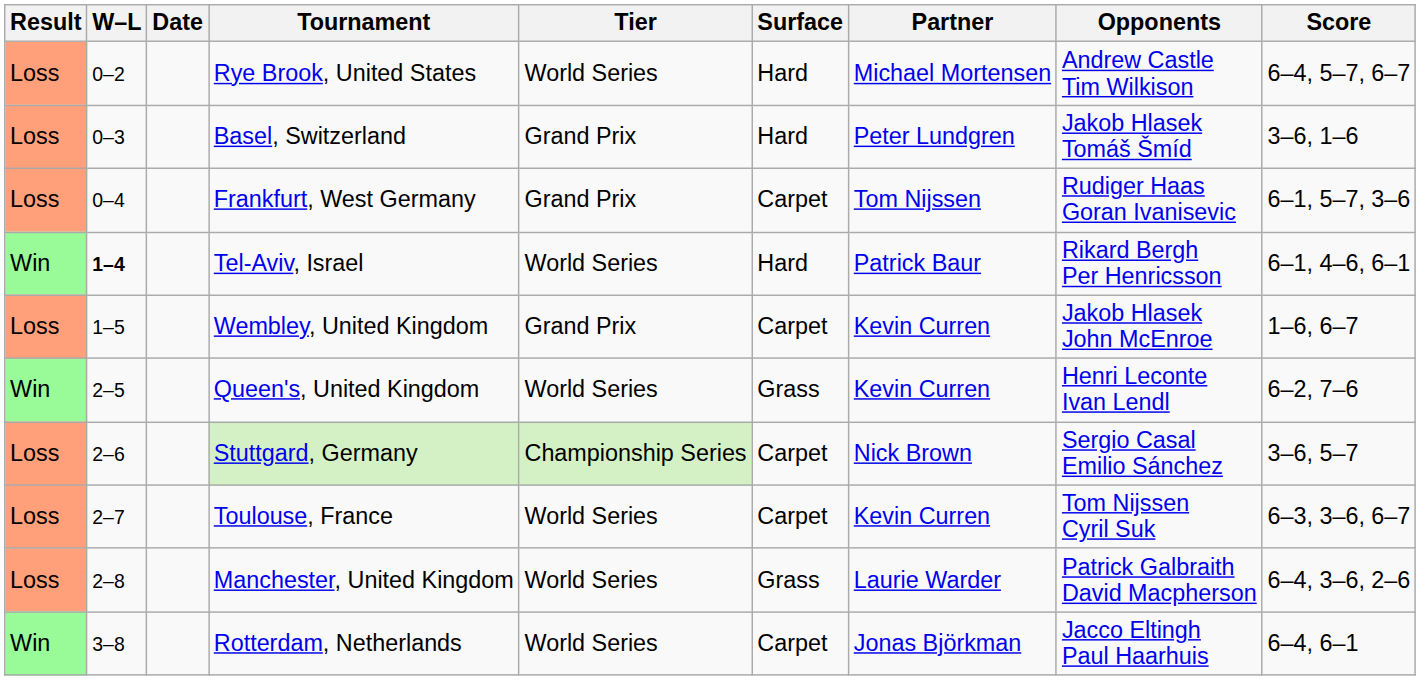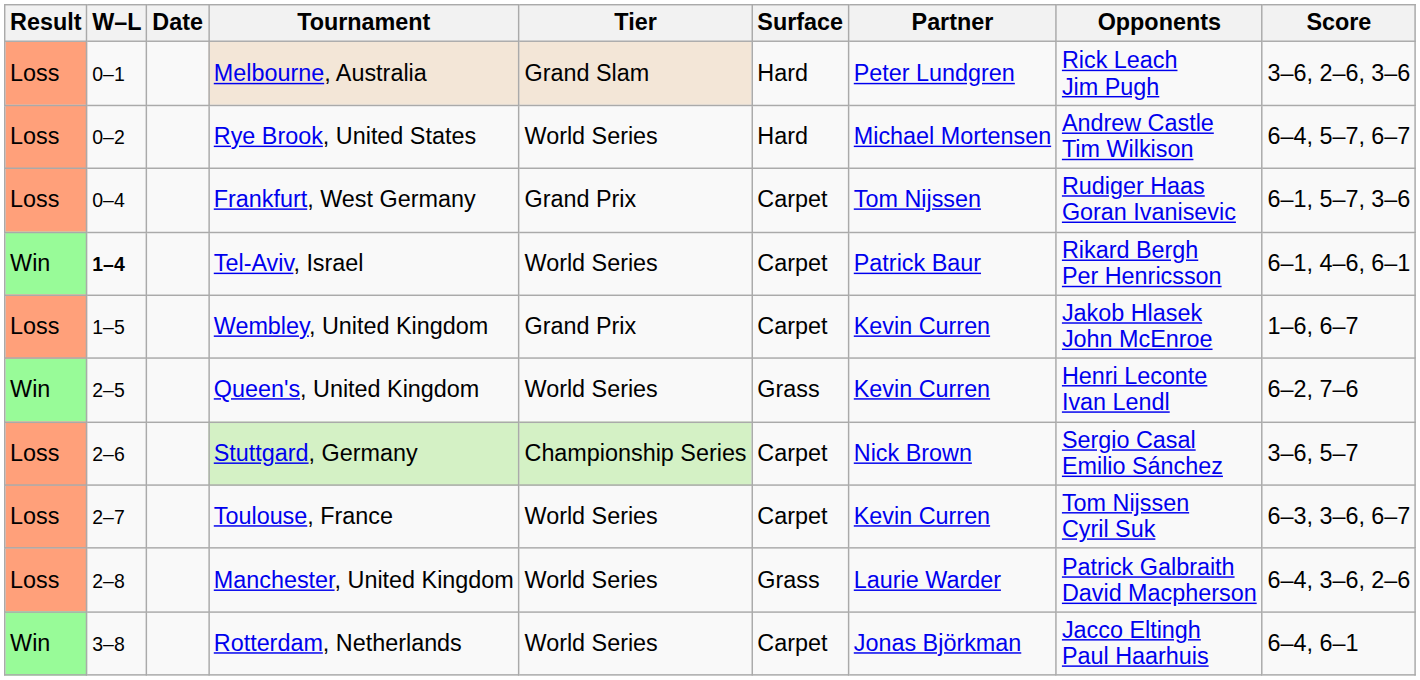+ row: Loss | 0–1 | Melbourne, Australia | Grand Slam | Hard | Peter Lundgren | Rick Leach Jim Pugh | 3–6, 2–6, 3–6
- row: Loss | 0–3 | Basel, Switzerland | Grand Prix | Hard | Peter Lundgren | Jakob Hlasek Tomáš Šmíd | 3–6, 1–6
Tel-Aviv, Israel | Surface: Hard -> Carpet
